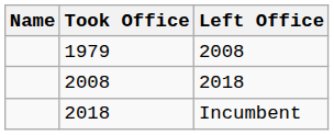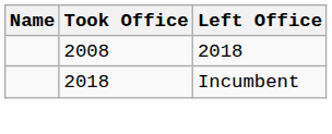- row: 1979 | 2008
